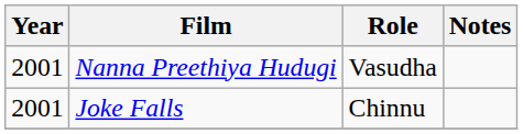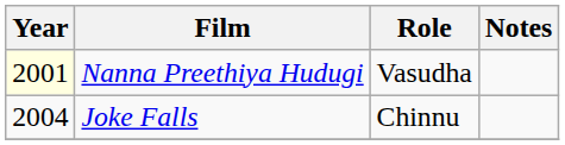Nanna Preethiya Hudugi | Year: no background -> lightyellow background
Joke Falls | Year: 2001 -> 2004
